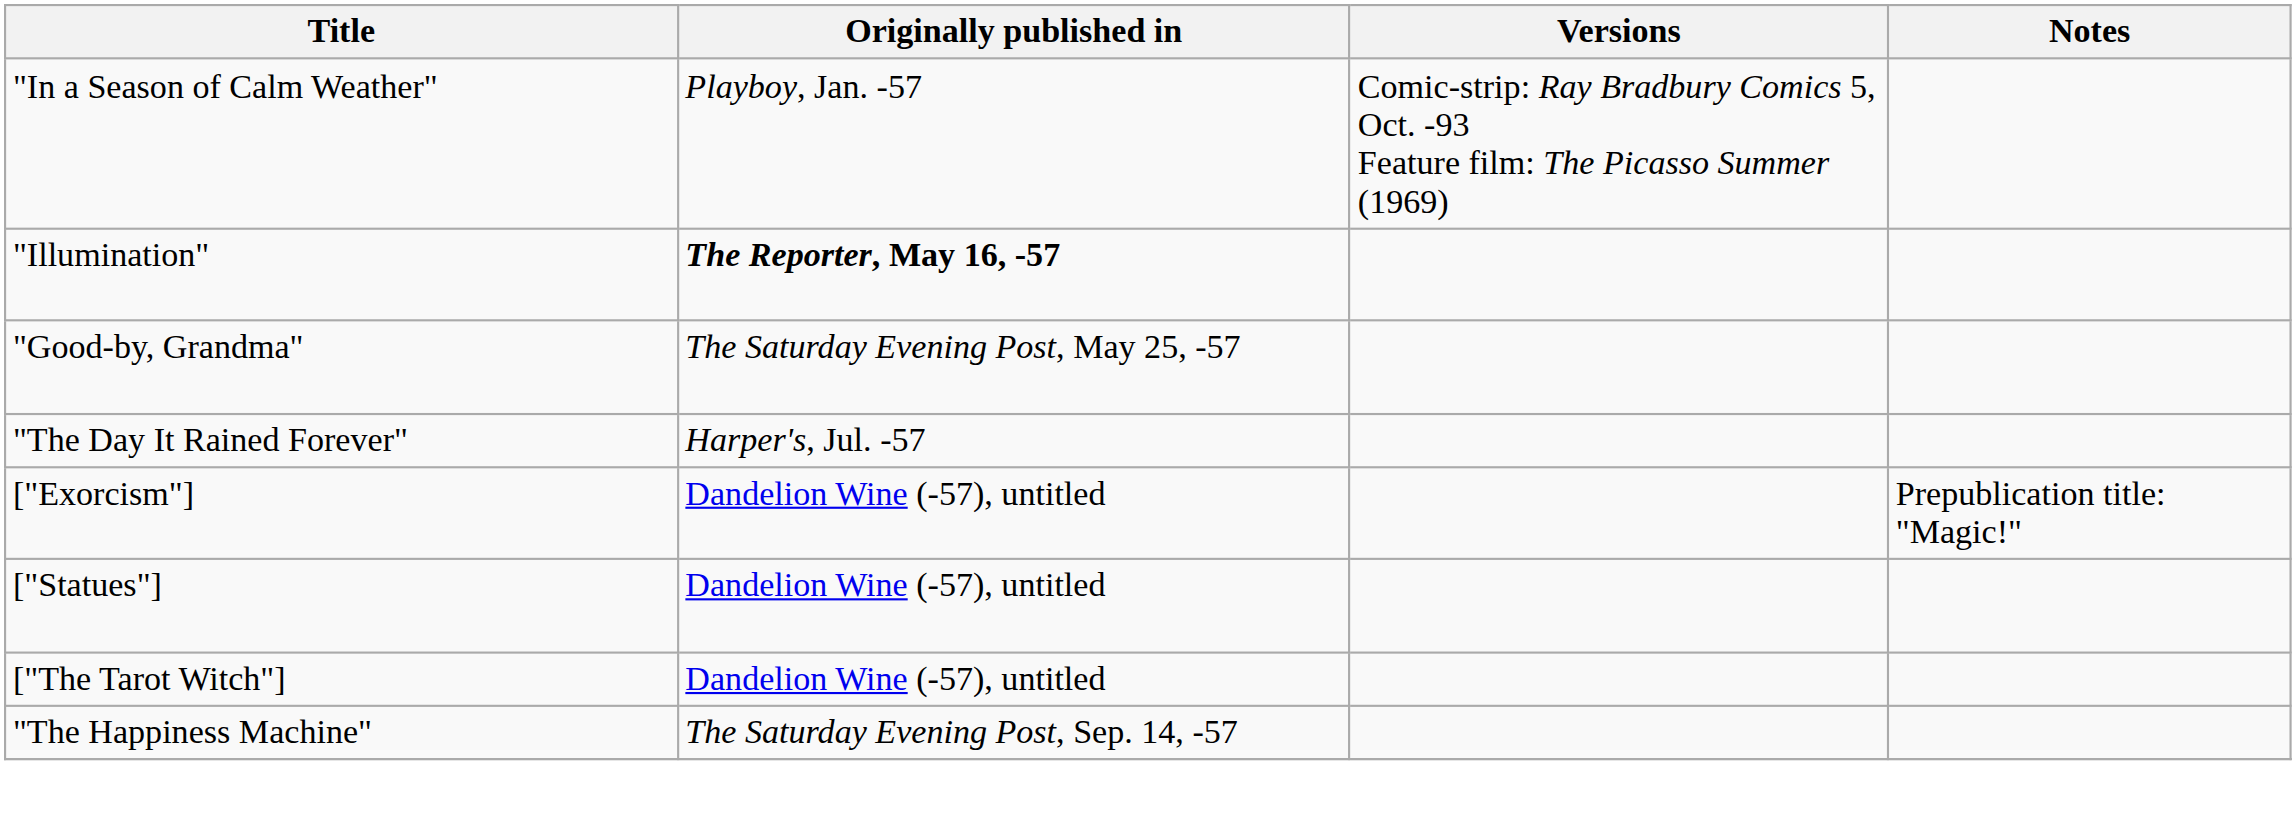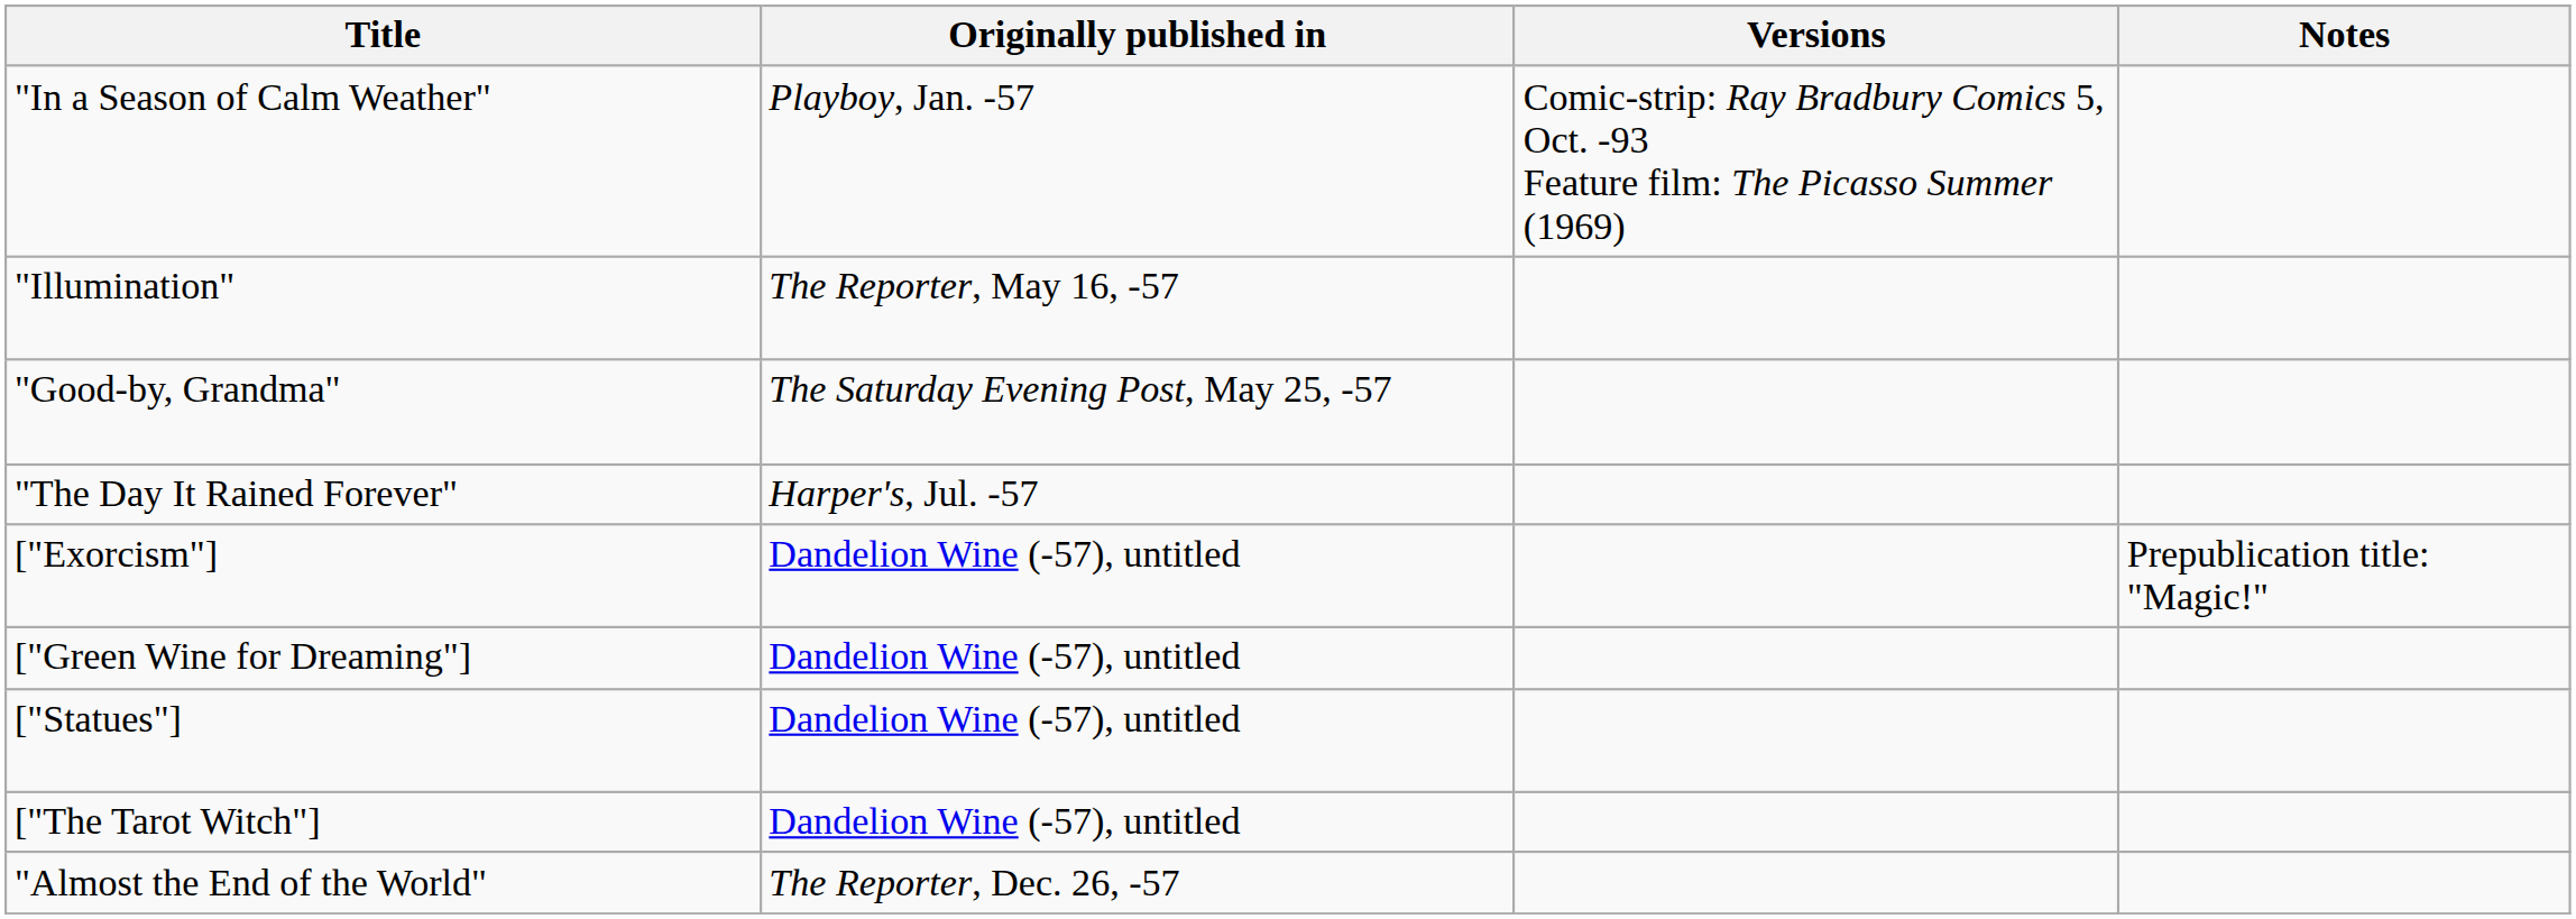"Illumination" | Originally published in: bold -> normal
+ row: ["Green Wine for Dreaming"] | Dandelion Wine (-57), untitled
- row: "The Happiness Machine" | The Saturday Evening Post, Sep. 14, -57
+ row: "Almost the End of the World" | The Reporter, Dec. 26, -57
